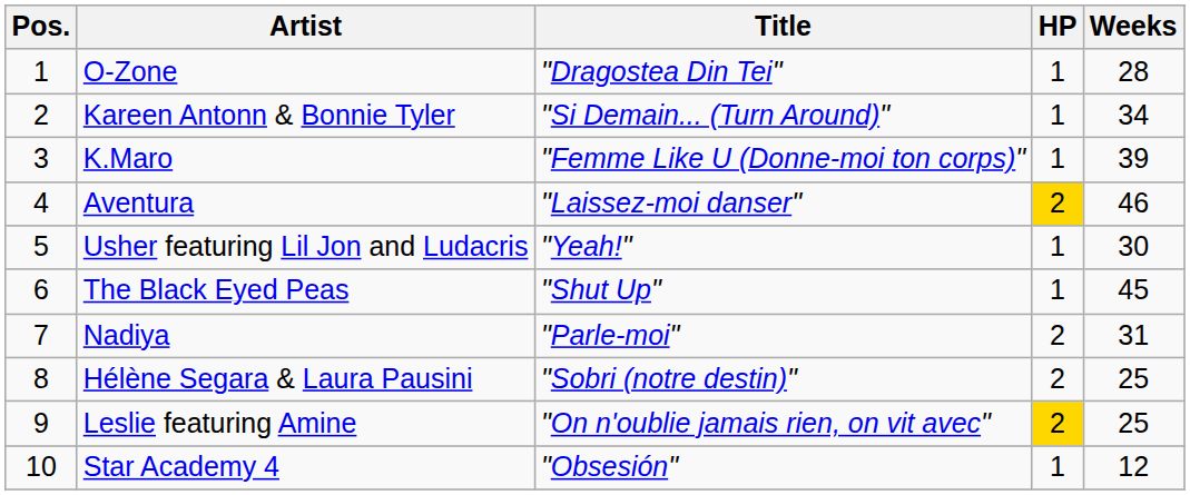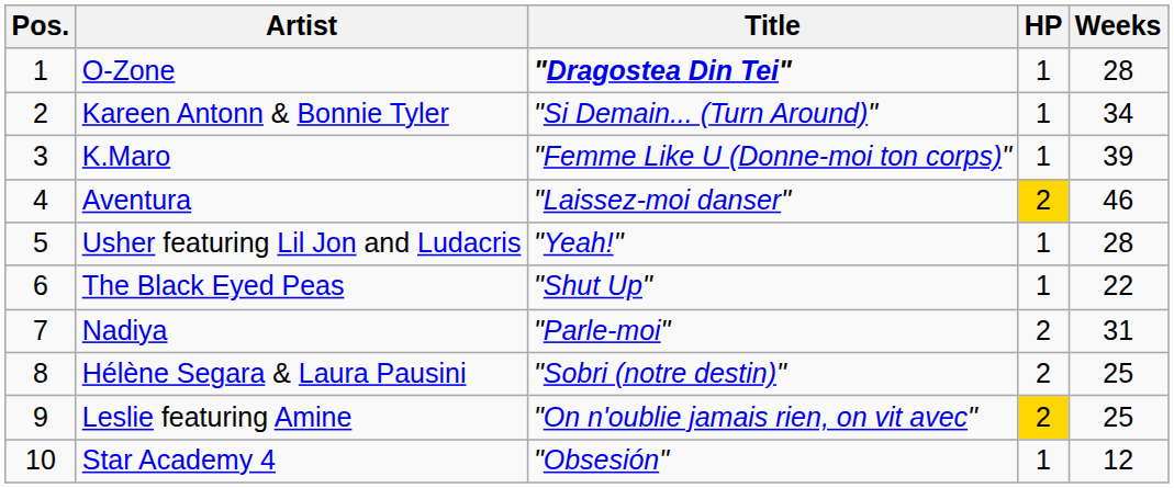O-Zone | Title: normal -> bold
Usher featuring Lil Jon and Ludacris | Weeks: 30 -> 28
The Black Eyed Peas | Weeks: 45 -> 22
